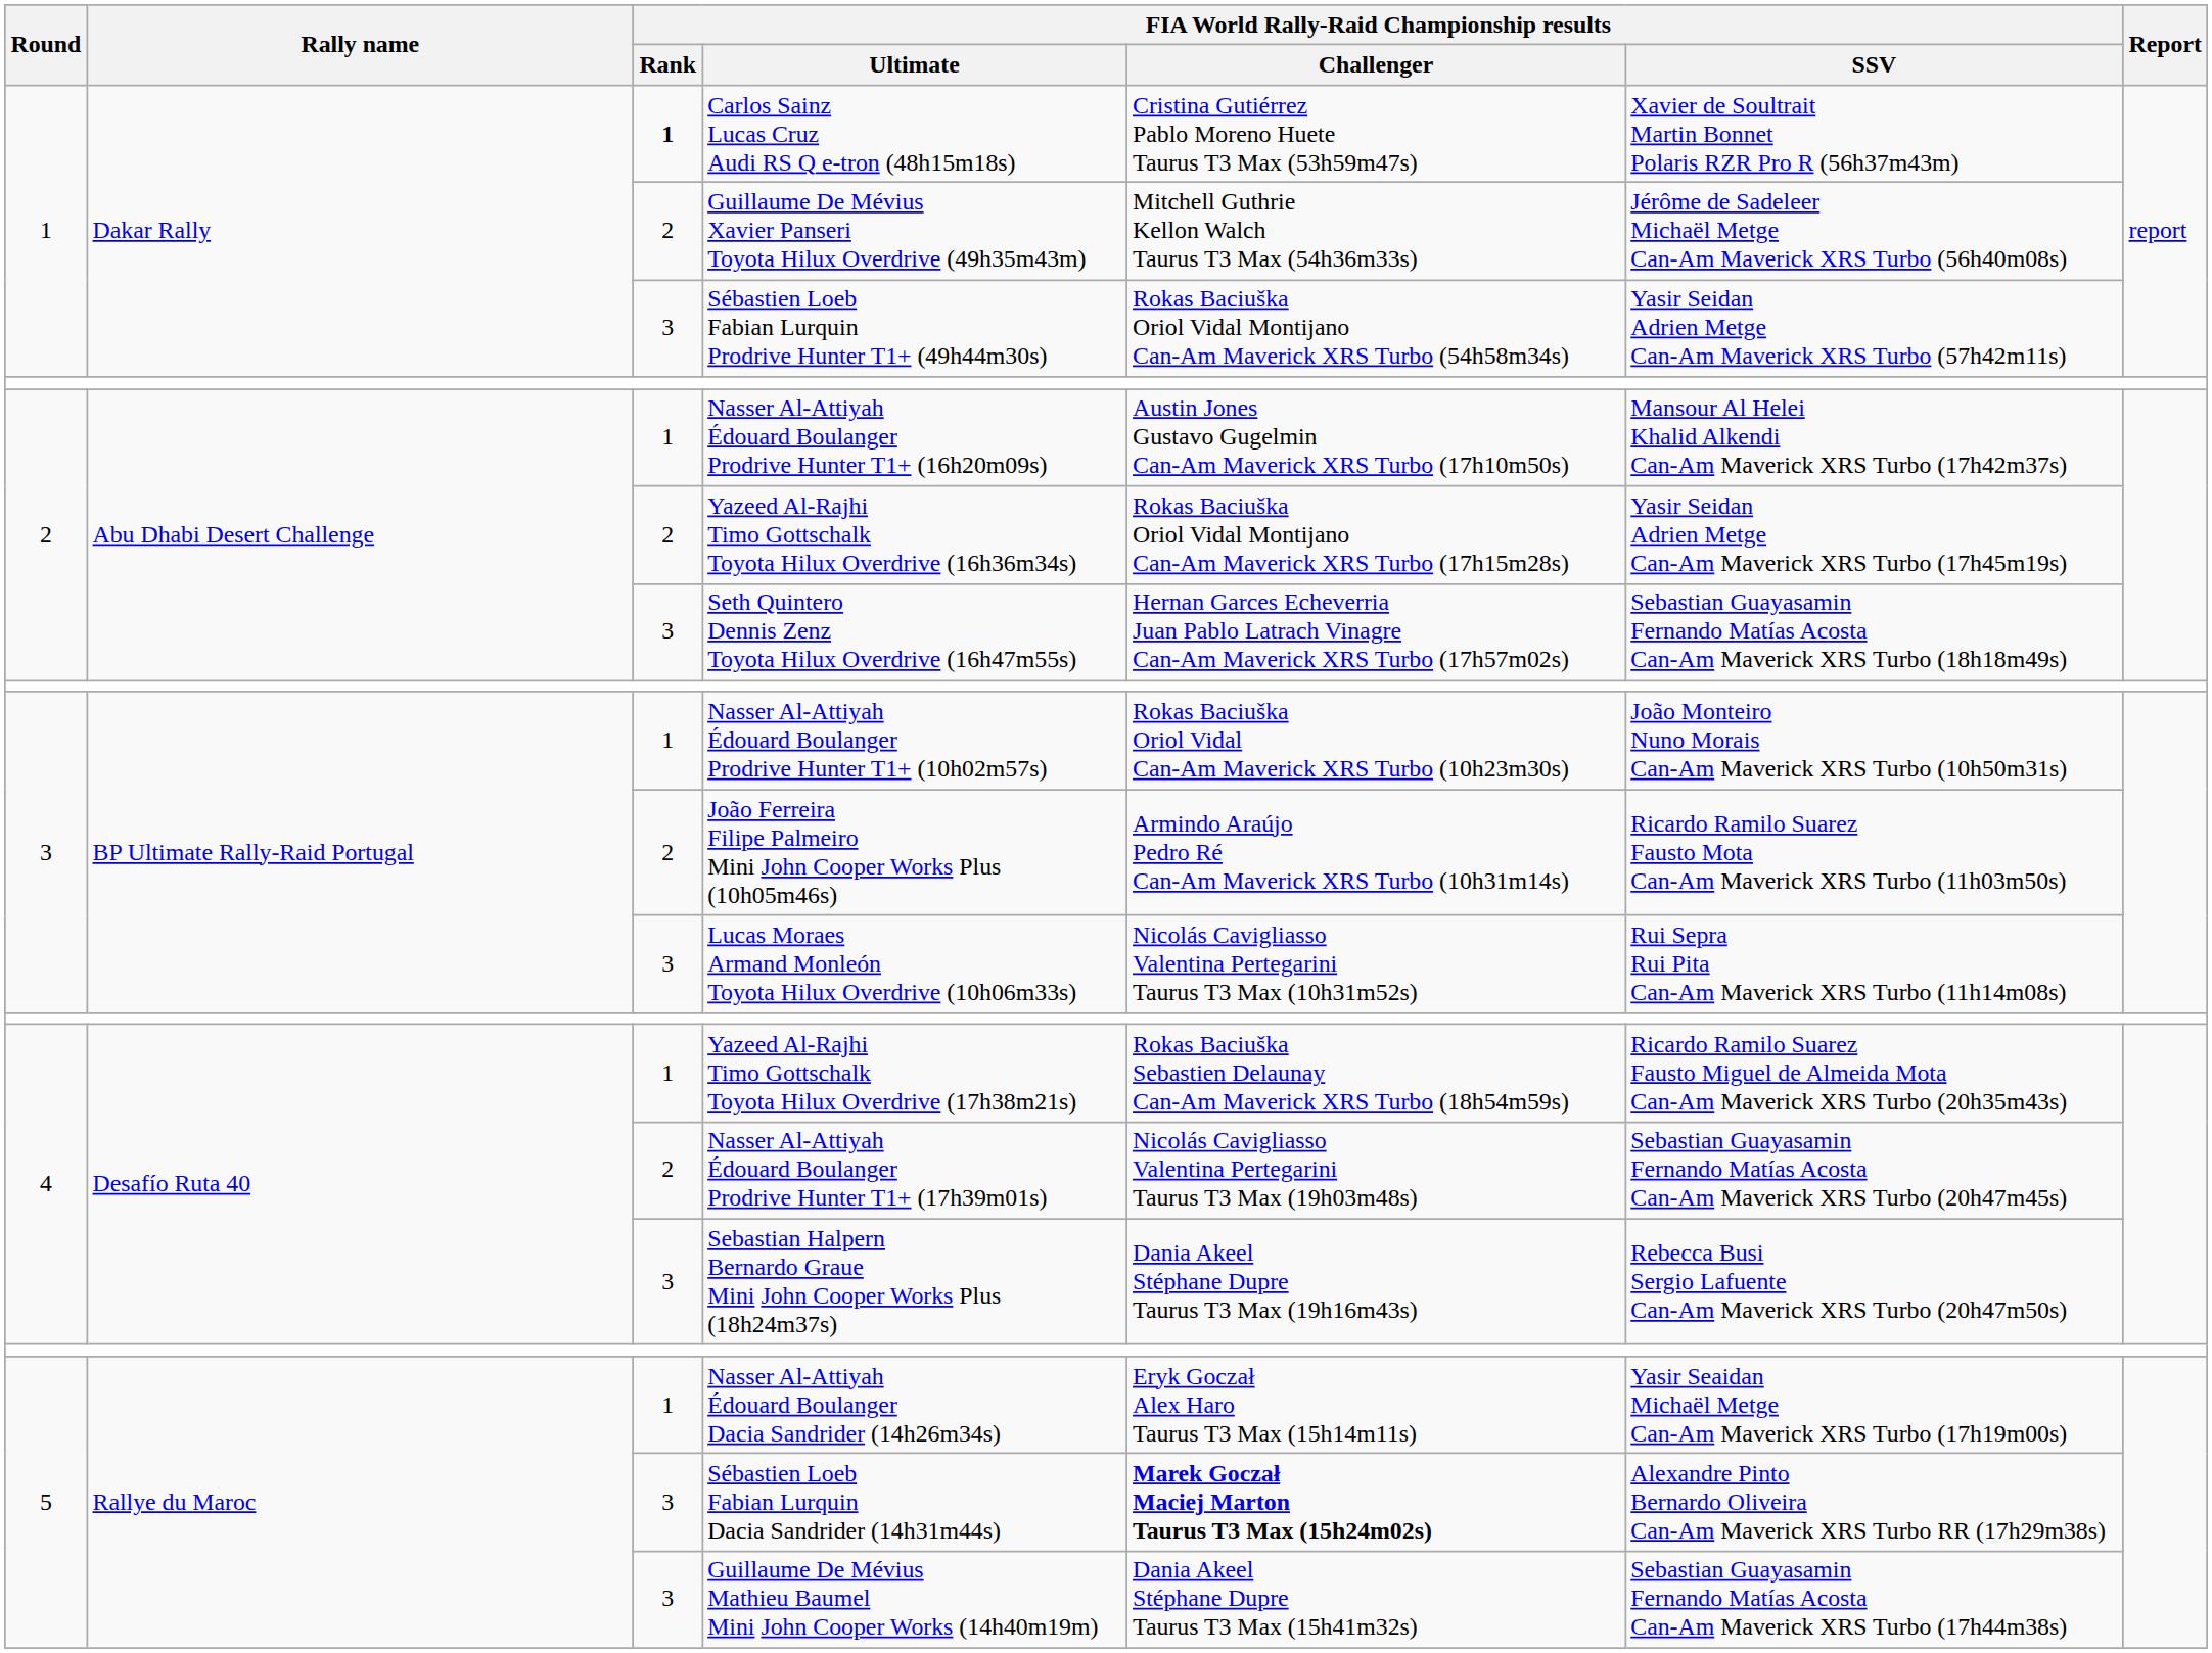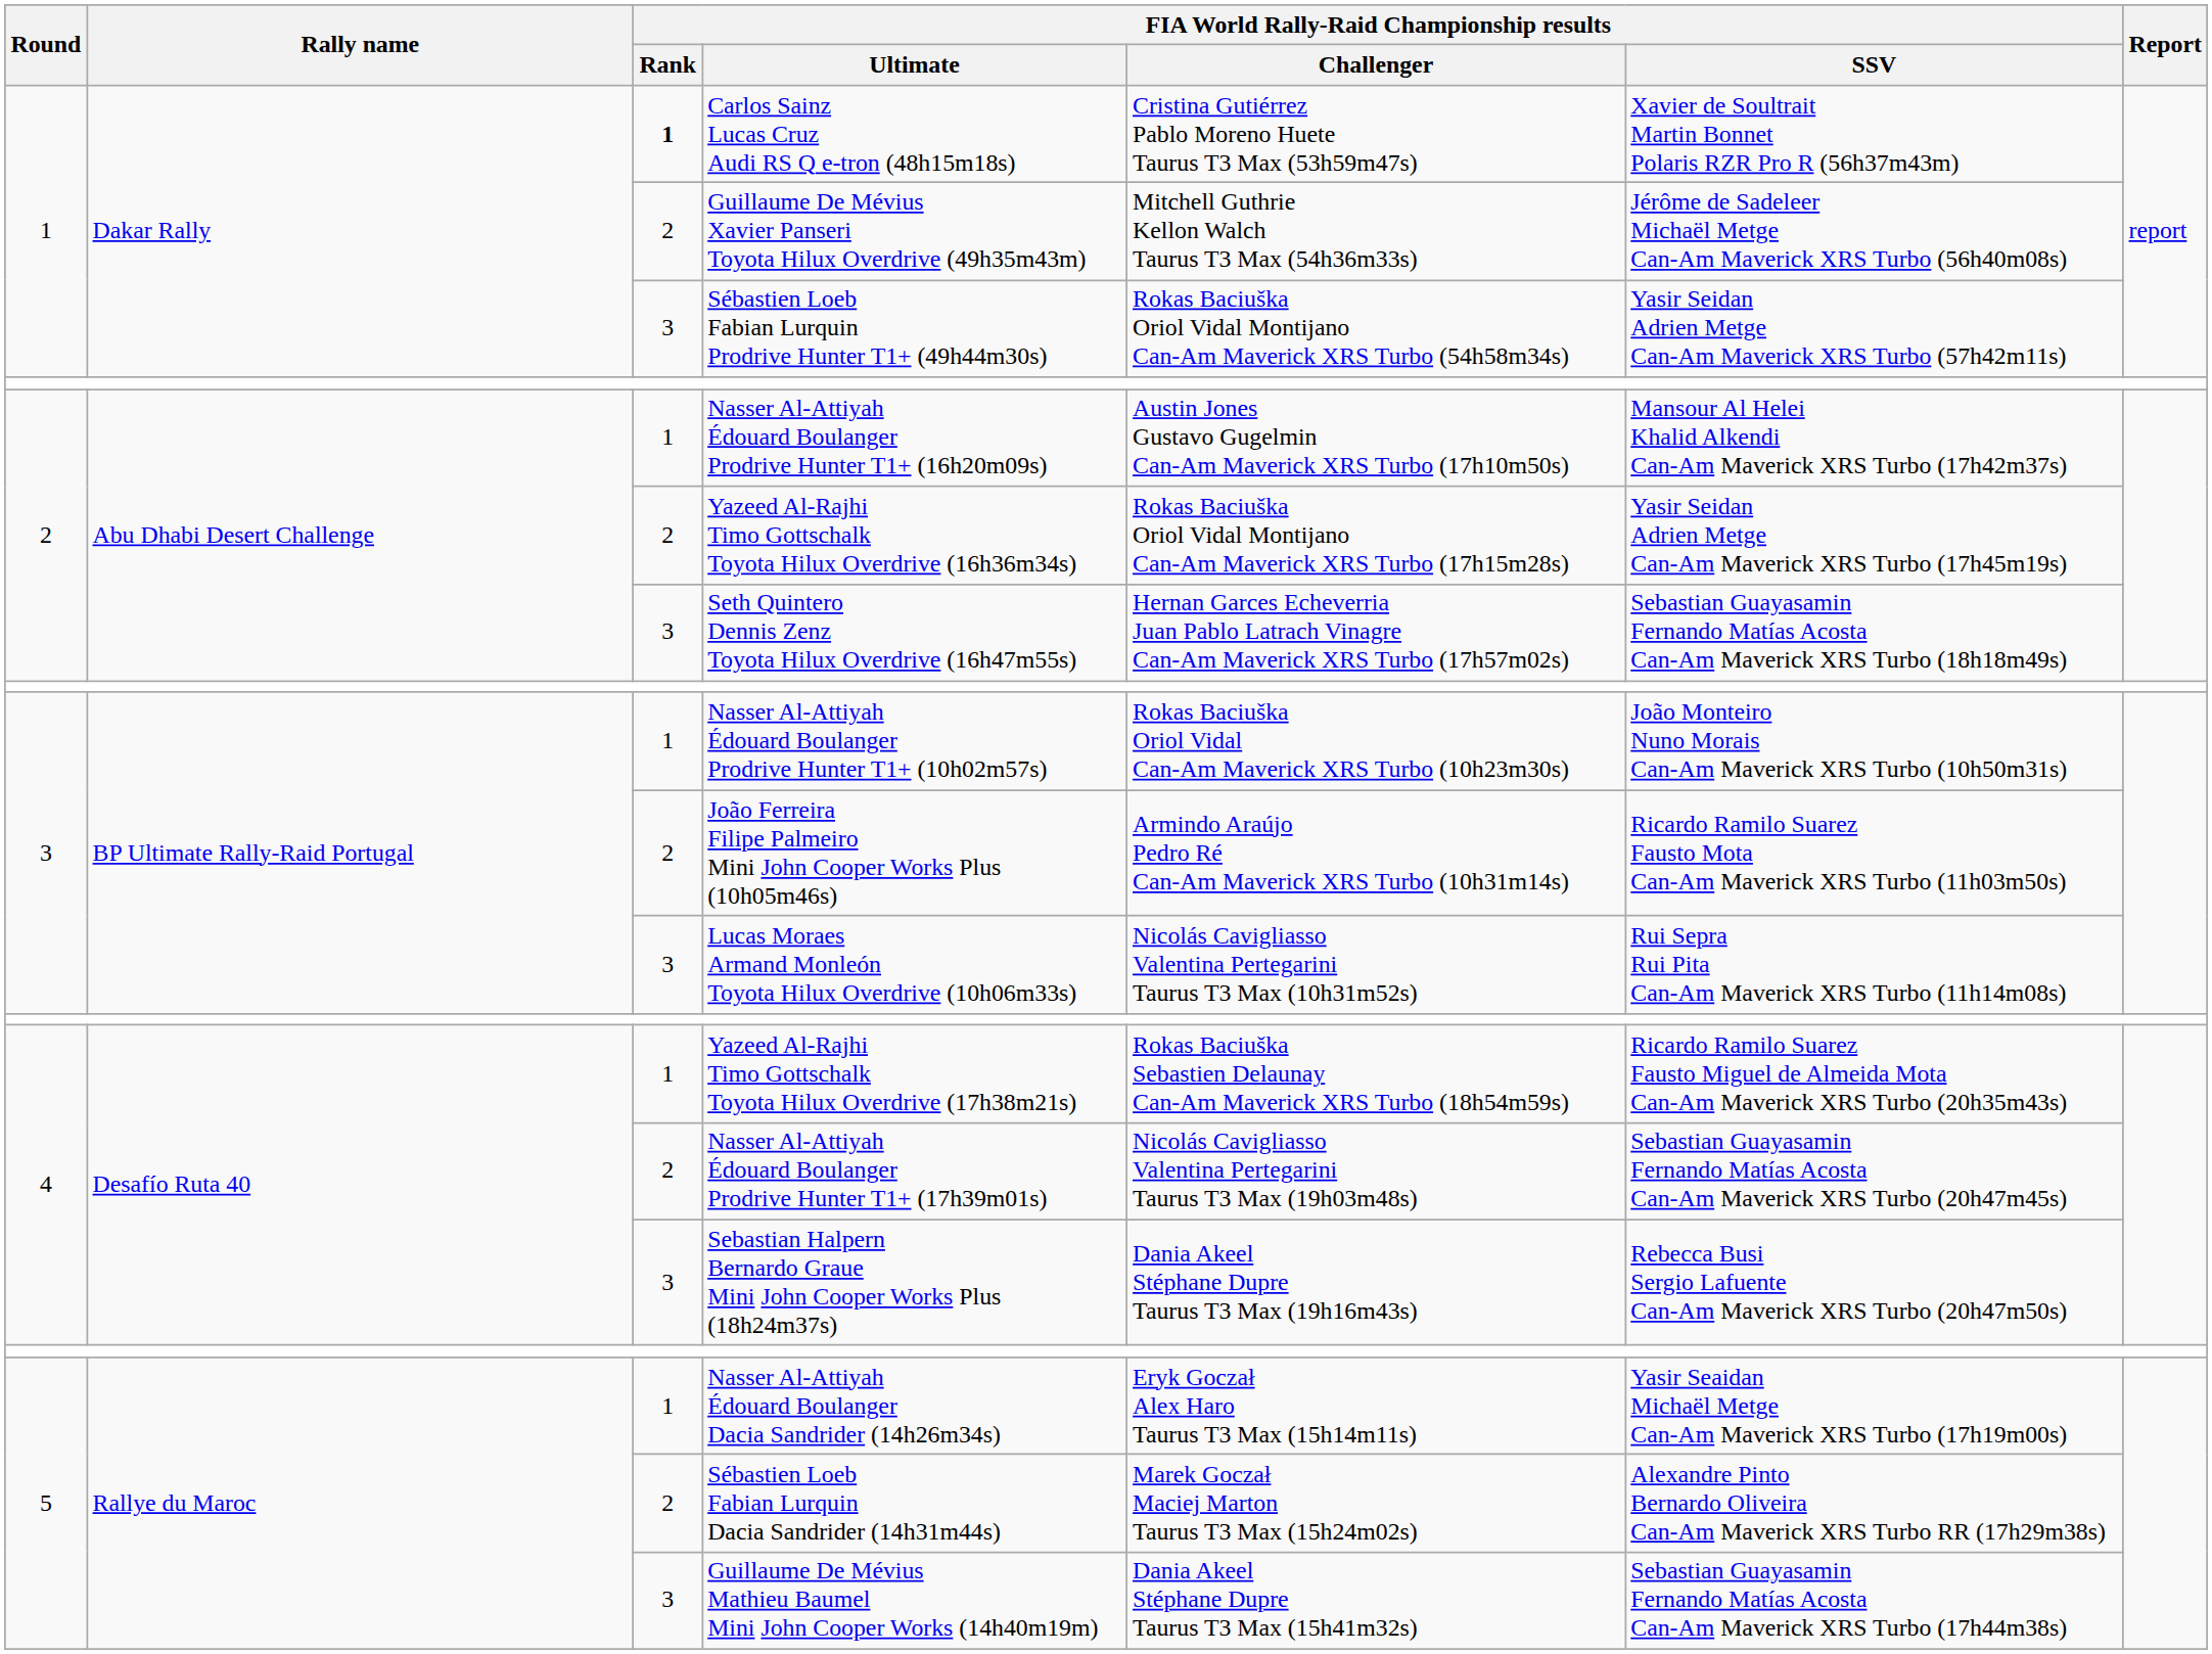Sébastien Loeb Fabian Lurquin Dacia Sandrider (14h31m44s) | FIA World Rally-Raid Championship results / Rank: 3 -> 2
Sébastien Loeb Fabian Lurquin Dacia Sandrider (14h31m44s) | FIA World Rally-Raid Championship results / Challenger: bold -> normal
